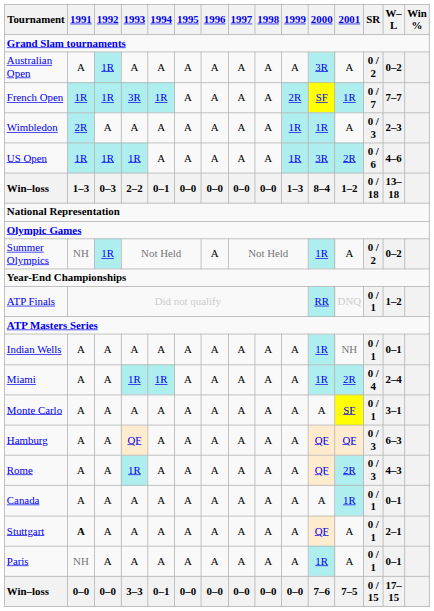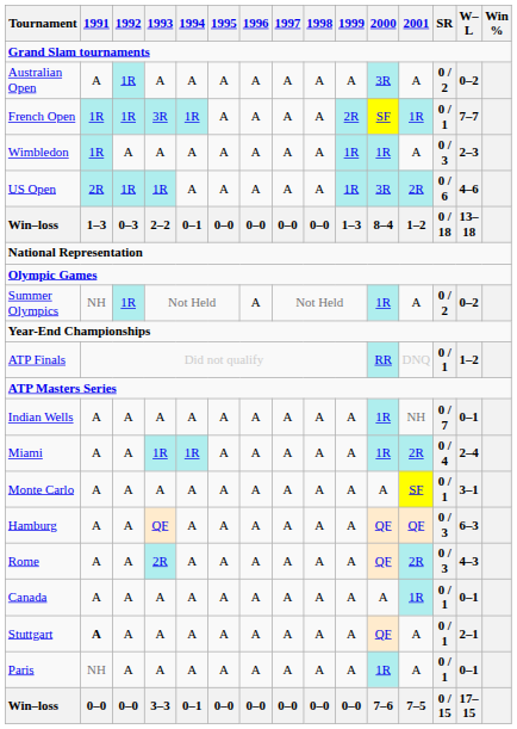French Open | SR: 0 / 7 -> 0 / 1
Wimbledon | 1991: 2R -> 1R
US Open | 1991: 1R -> 2R
Indian Wells | SR: 0 / 1 -> 0 / 7
Rome | 1993: 1R -> 2R
